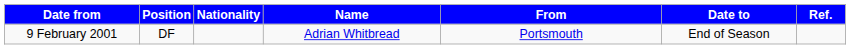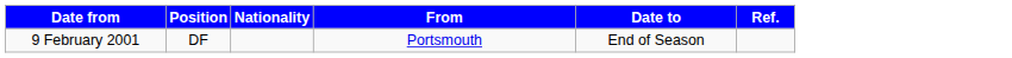- column: Name | Adrian Whitbread
